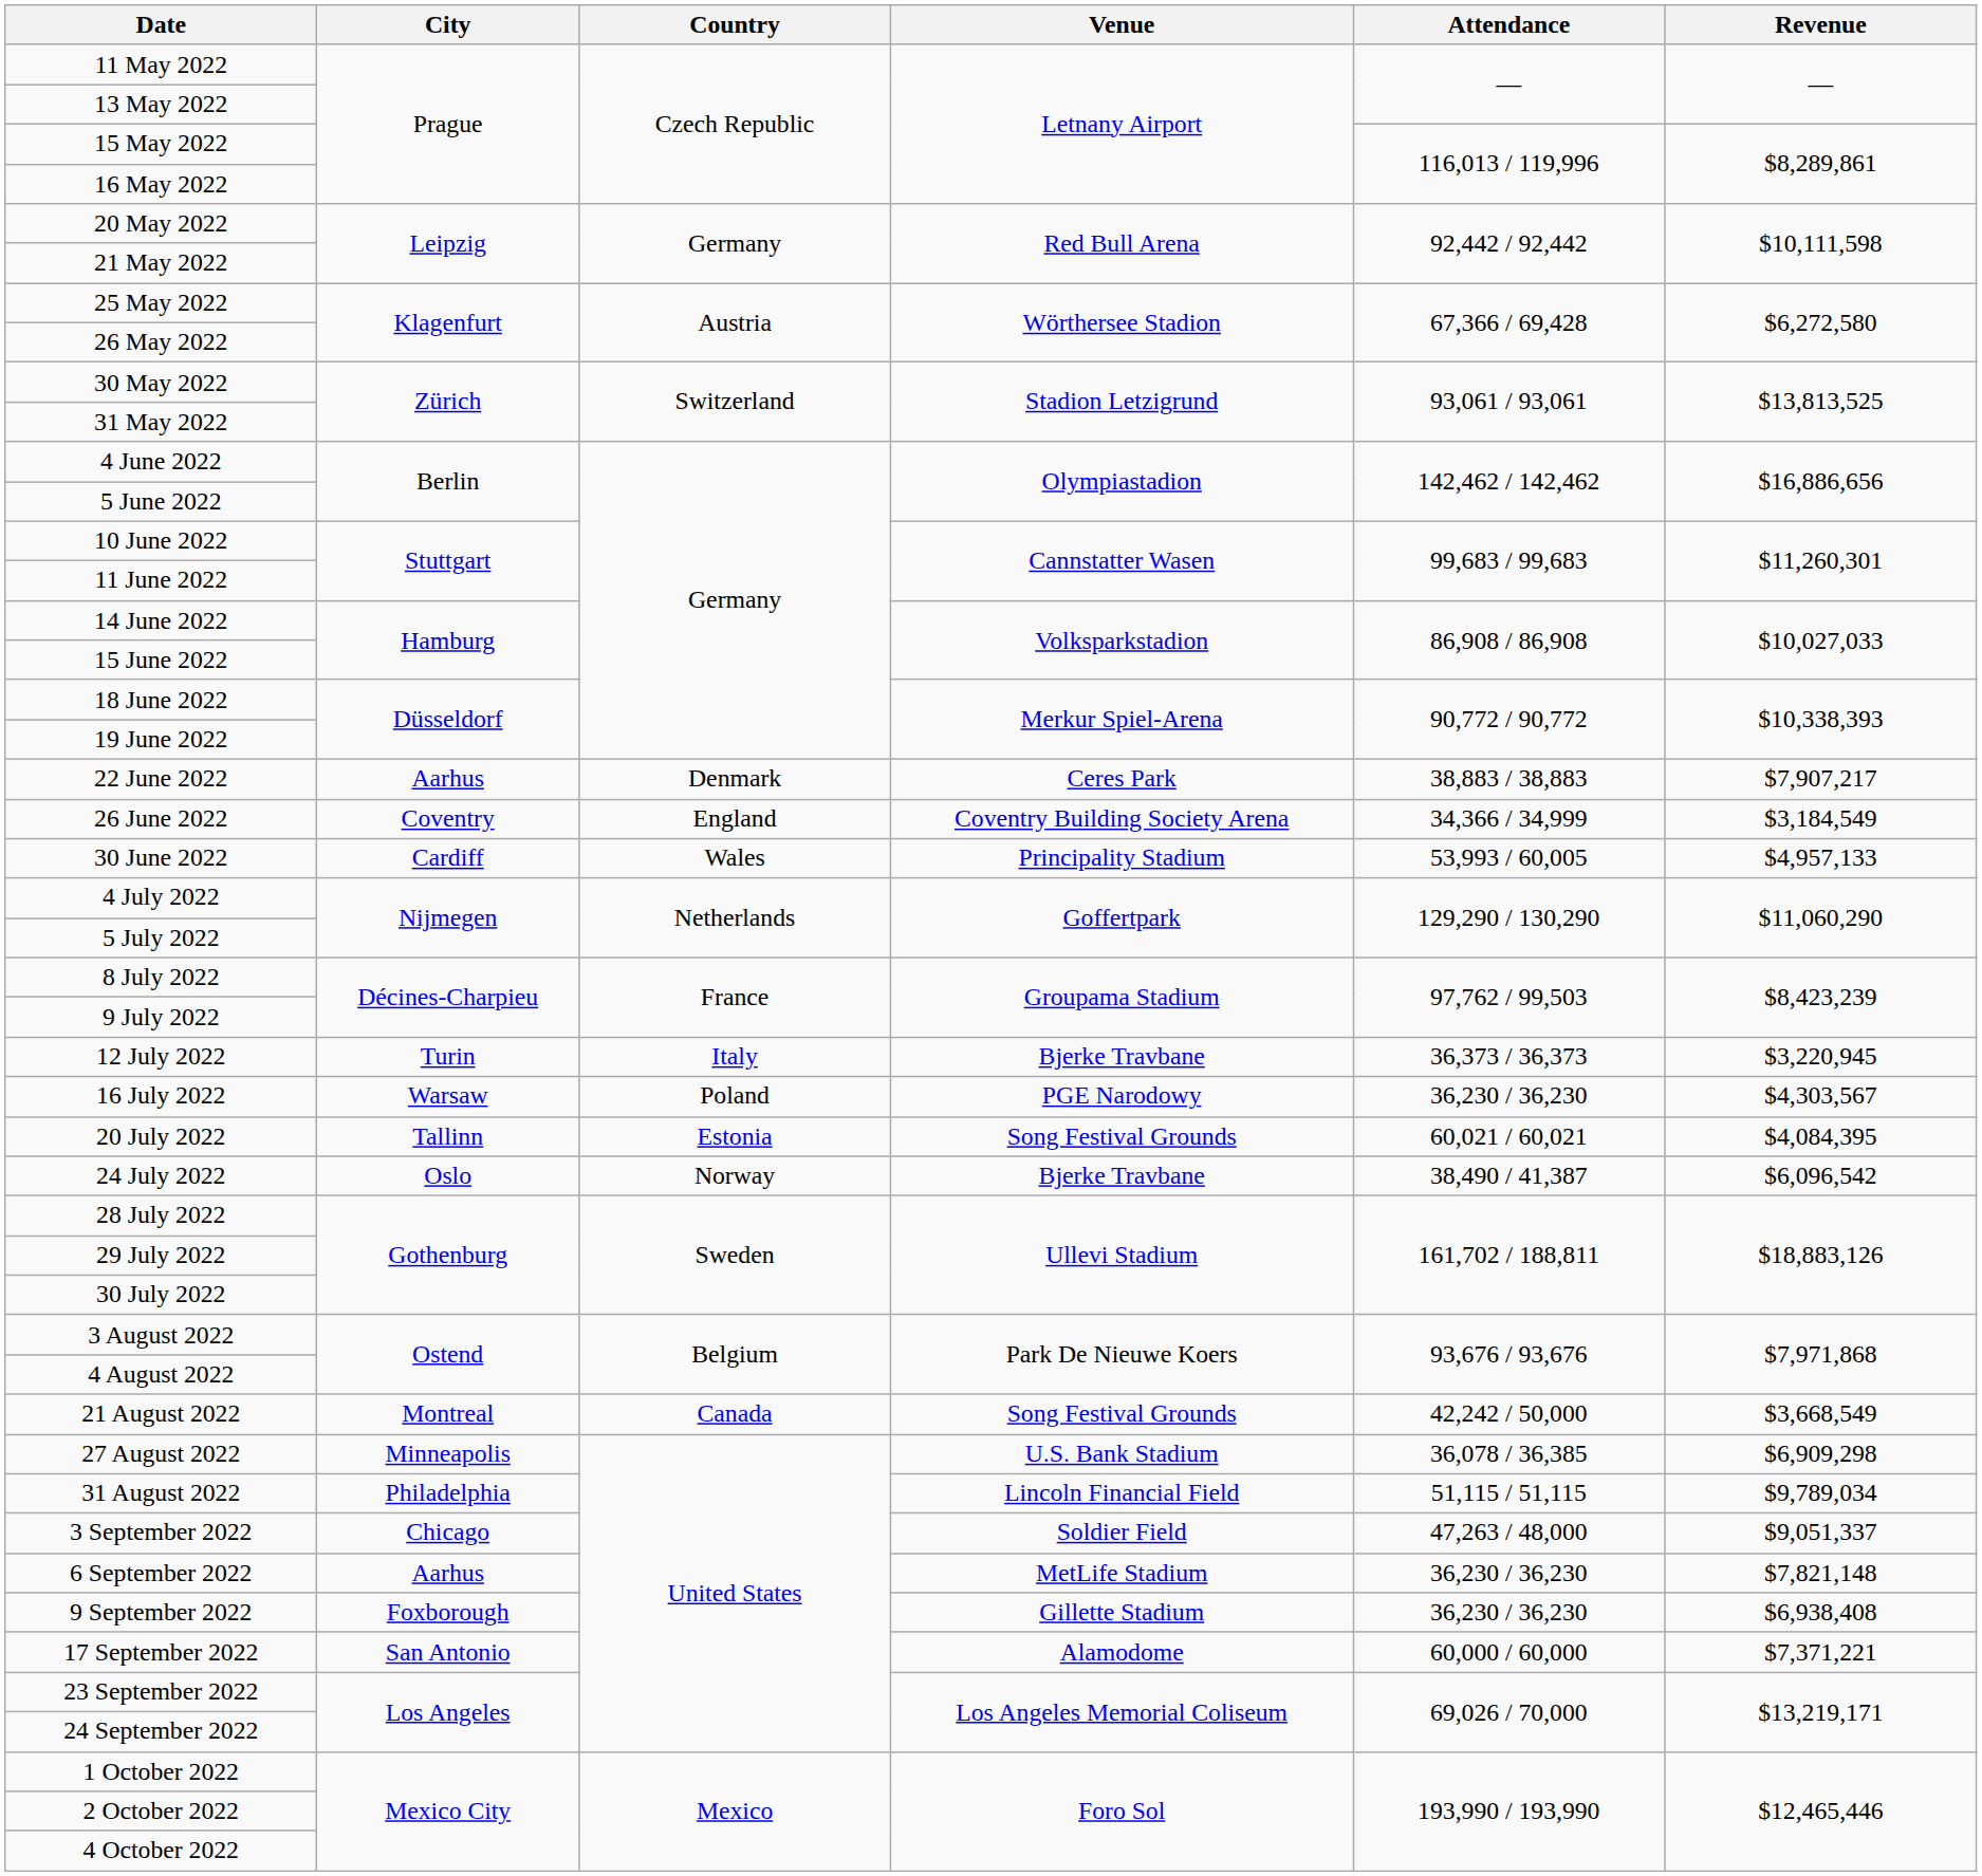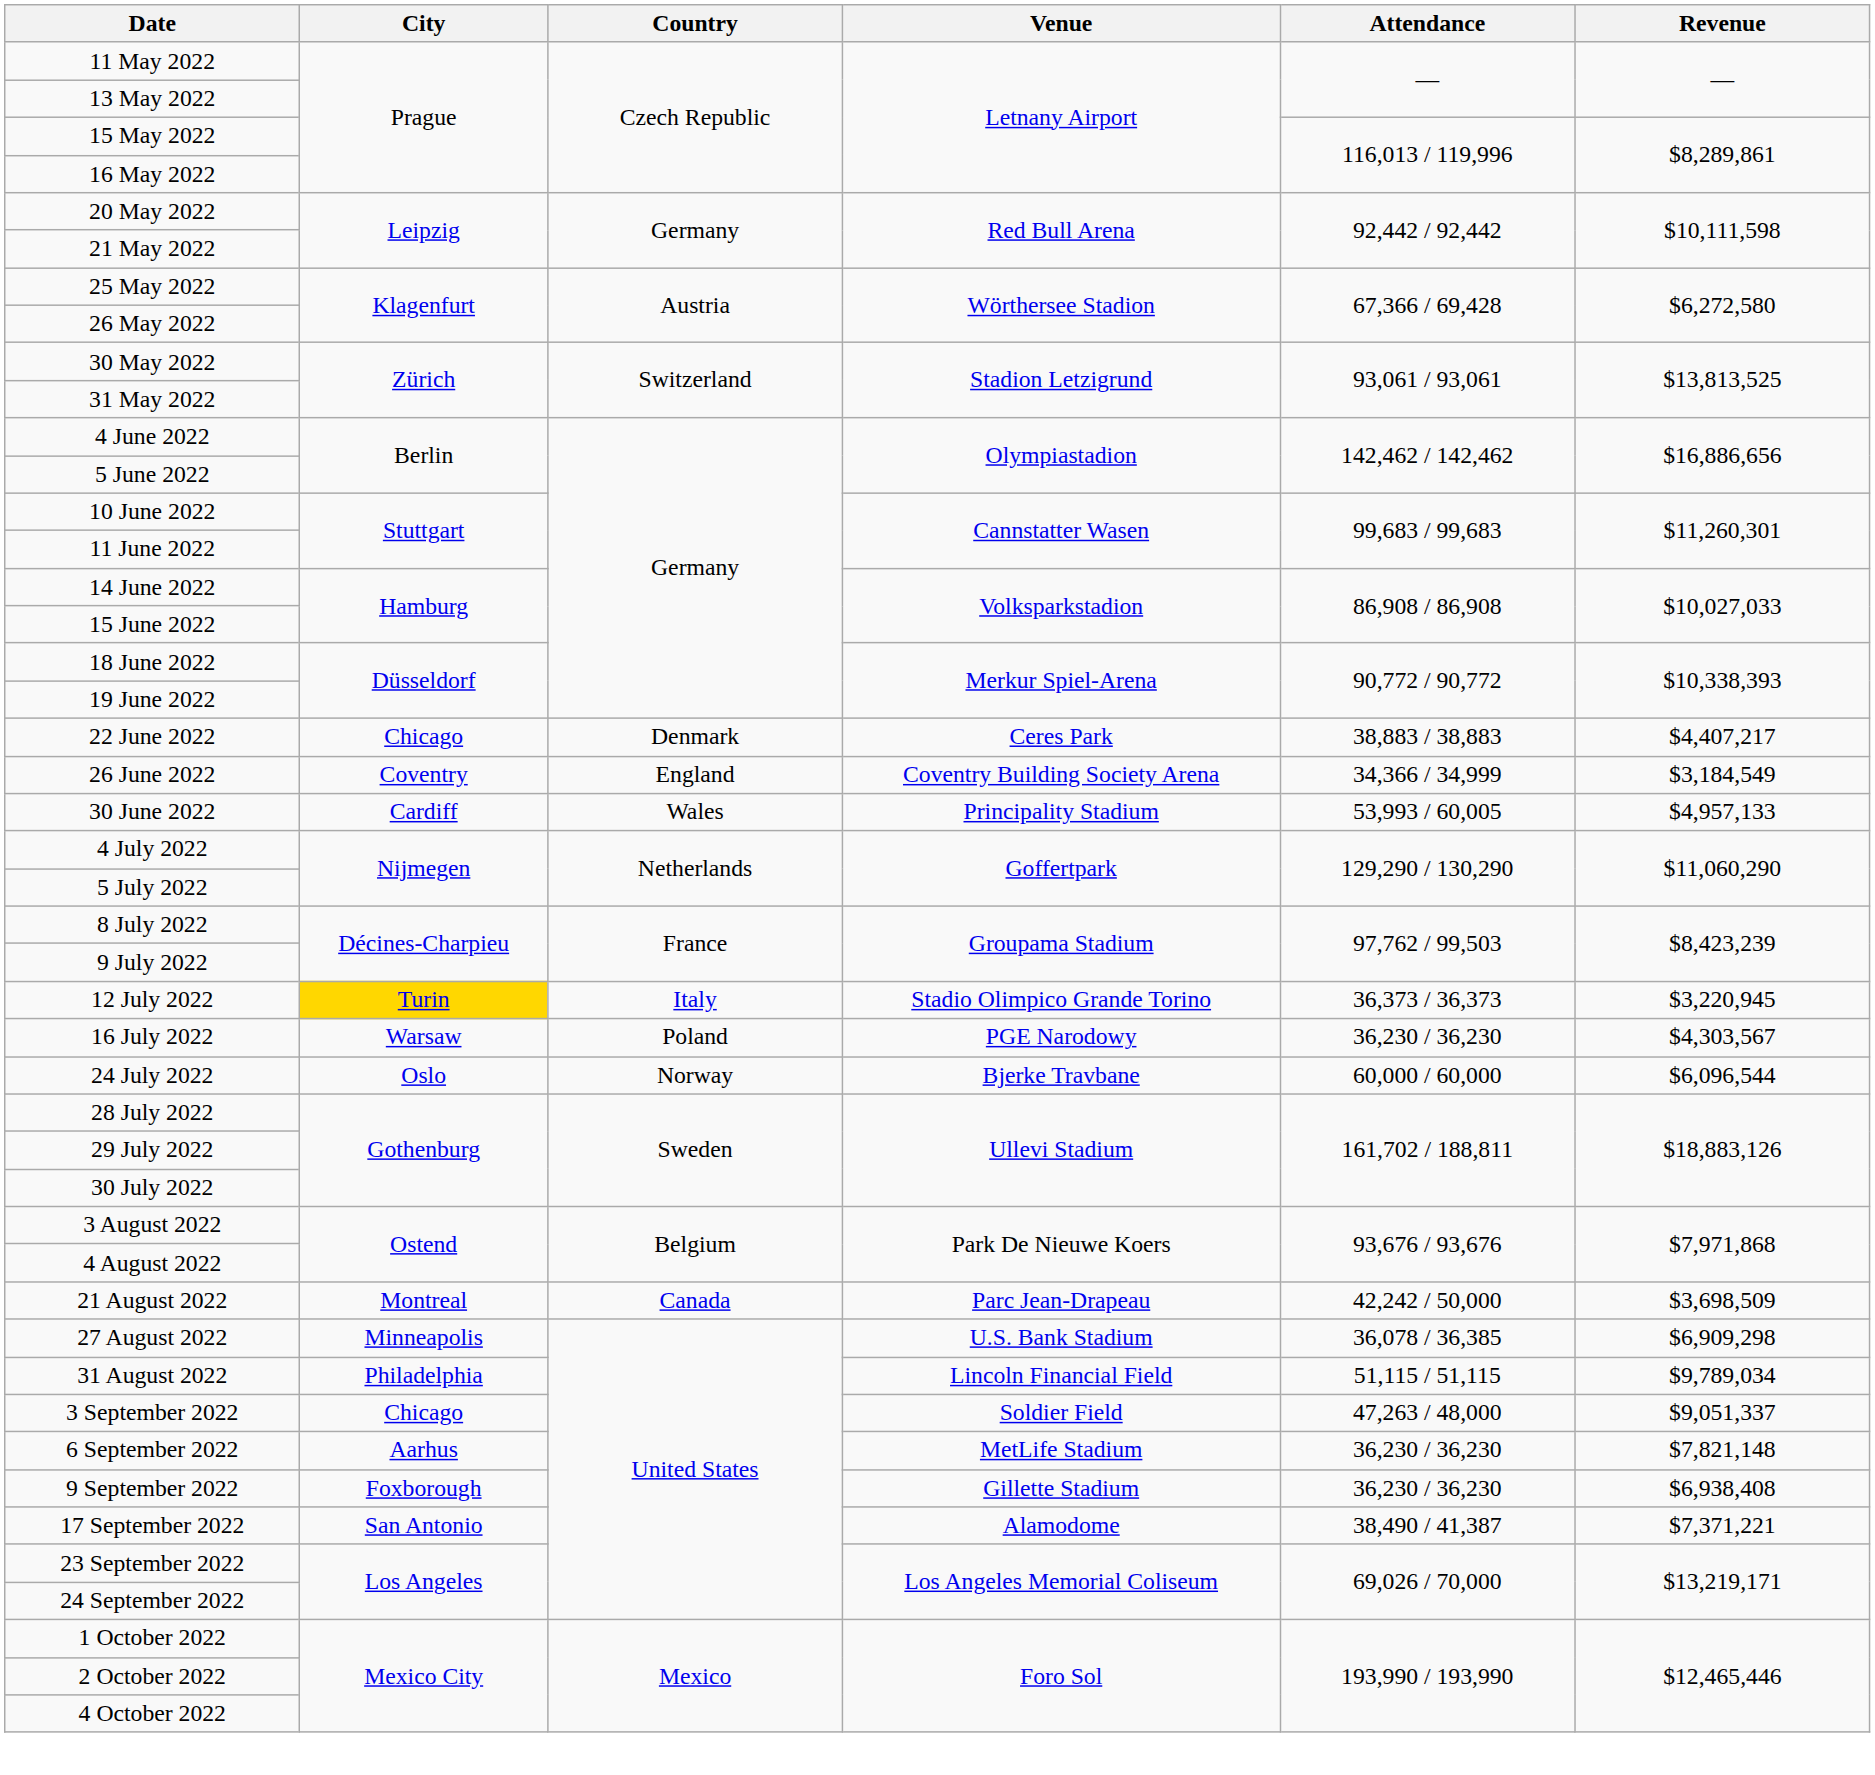22 June 2022 | City: Aarhus -> Chicago
22 June 2022 | Revenue: $7,907,217 -> $4,407,217
12 July 2022 | City: no background -> gold background
12 July 2022 | Venue: Bjerke Travbane -> Stadio Olimpico Grande Torino
- row: 20 July 2022 | Tallinn | Estonia | Song Festival Grounds | 60,021 / 60,021 | $4,084,395
24 July 2022 | Attendance: 38,490 / 41,387 -> 60,000 / 60,000
24 July 2022 | Revenue: $6,096,542 -> $6,096,544
21 August 2022 | Venue: Song Festival Grounds -> Parc Jean-Drapeau
21 August 2022 | Revenue: $3,668,549 -> $3,698,509
17 September 2022 | Attendance: 60,000 / 60,000 -> 38,490 / 41,387
